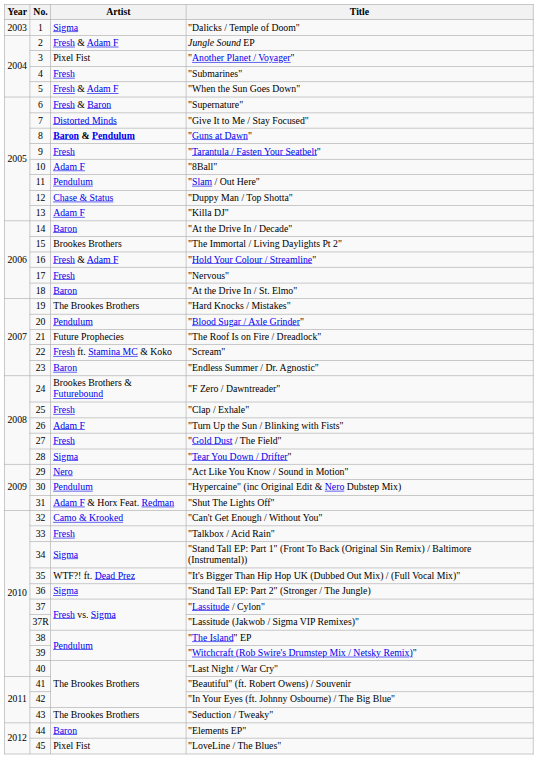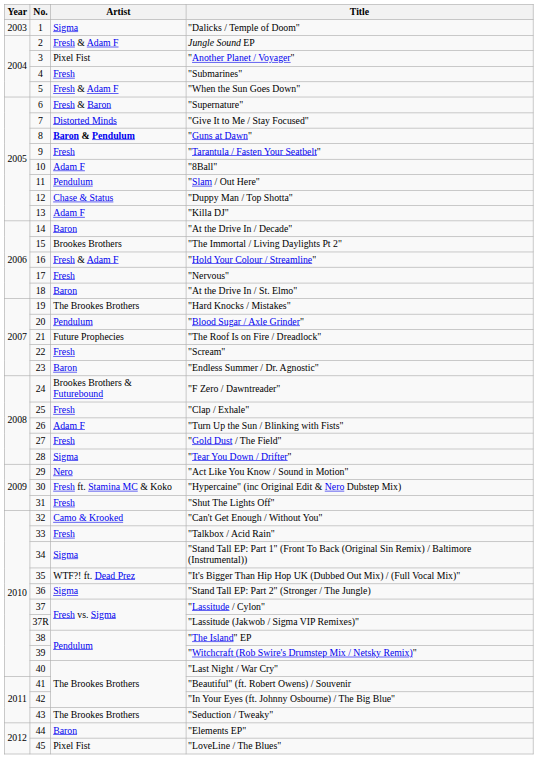"Scream" | Artist: Fresh ft. Stamina MC & Koko -> Fresh
"Hypercaine" (inc Original Edit & Nero Dubstep Mix) | Artist: Pendulum -> Fresh ft. Stamina MC & Koko
"Shut The Lights Off" | Artist: Adam F & Horx Feat. Redman -> Fresh
